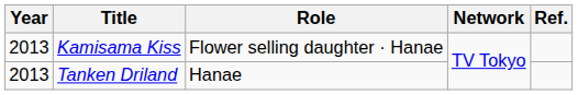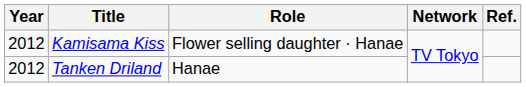Kamisama Kiss | Year: 2013 -> 2012
Tanken Driland | Year: 2013 -> 2012
